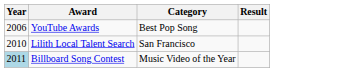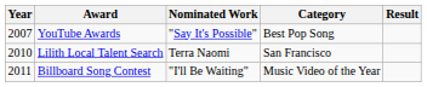+ column: Nominated Work | "Say It's Possible" | Terra Naomi | "I'll Be Waiting"
YouTube Awards | Year: 2006 -> 2007
Billboard Song Contest | Year: lightblue background -> no background
